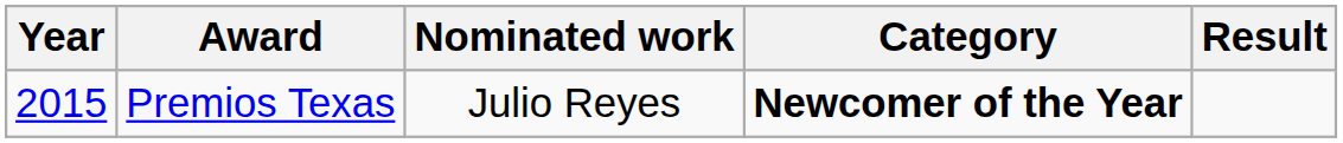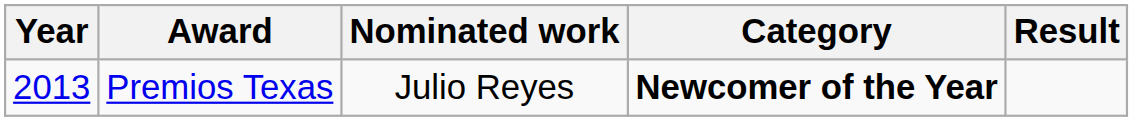Premios Texas | Year: 2015 -> 2013
